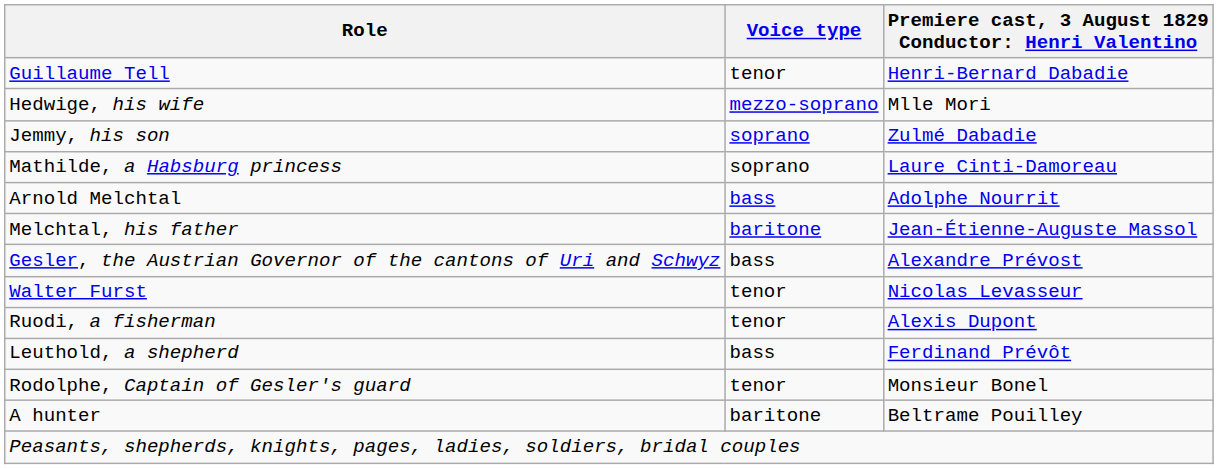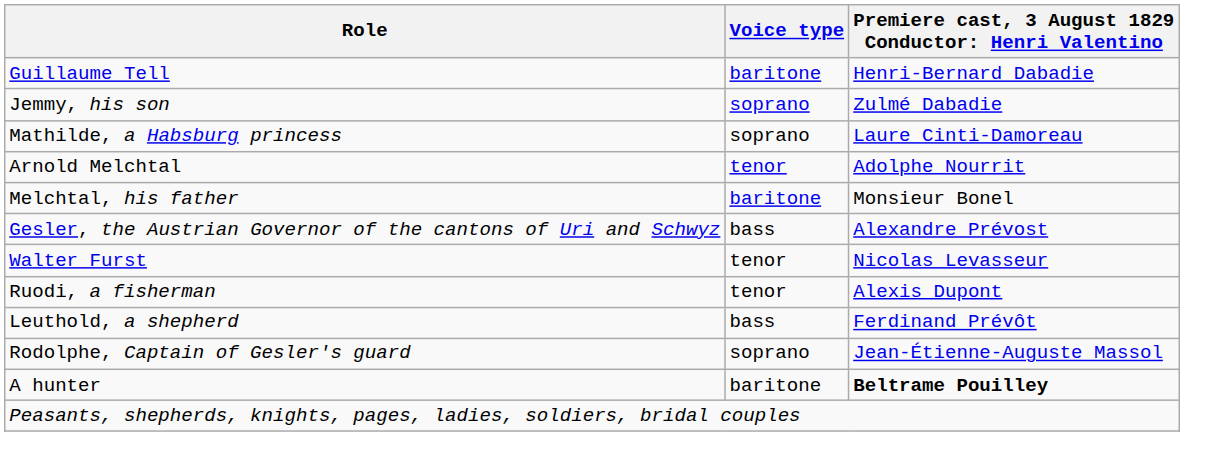Guillaume Tell | Voice type: tenor -> baritone
- row: Hedwige, his wife | mezzo-soprano | Mlle Mori
Arnold Melchtal | Voice type: bass -> tenor
Melchtal, his father | column 3: Jean-Étienne-Auguste Massol -> Monsieur Bonel
Rodolphe, Captain of Gesler's guard | Voice type: tenor -> soprano
Rodolphe, Captain of Gesler's guard | column 3: Monsieur Bonel -> Jean-Étienne-Auguste Massol
A hunter | column 3: normal -> bold
